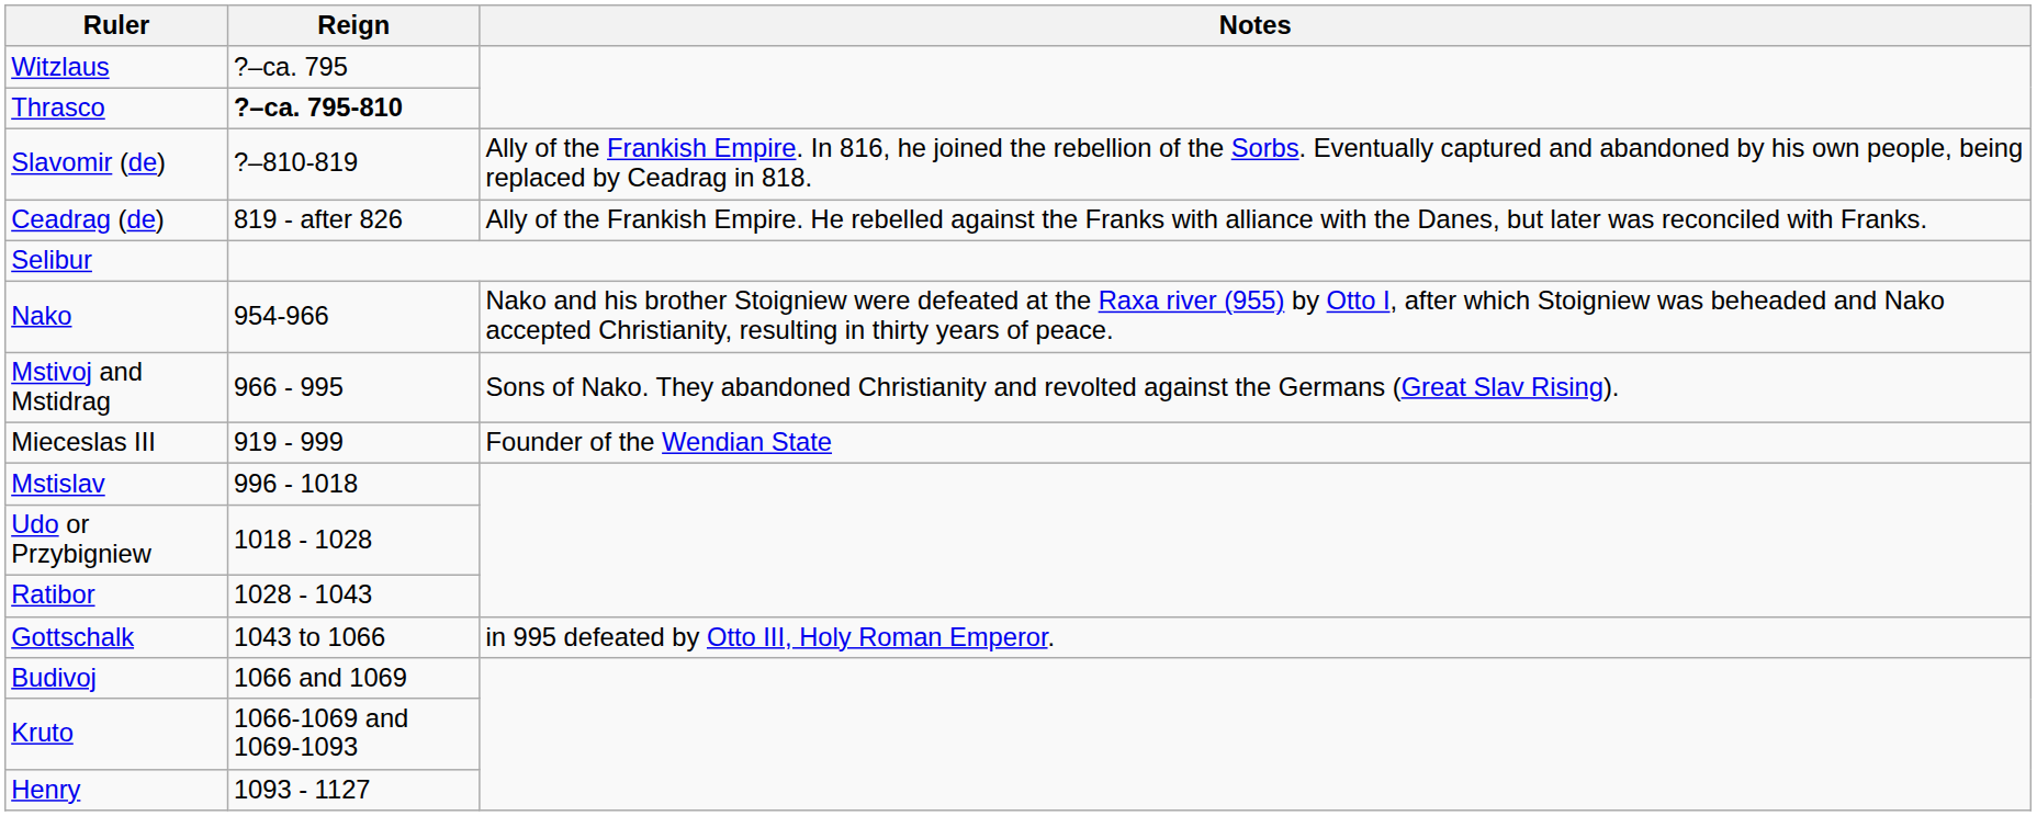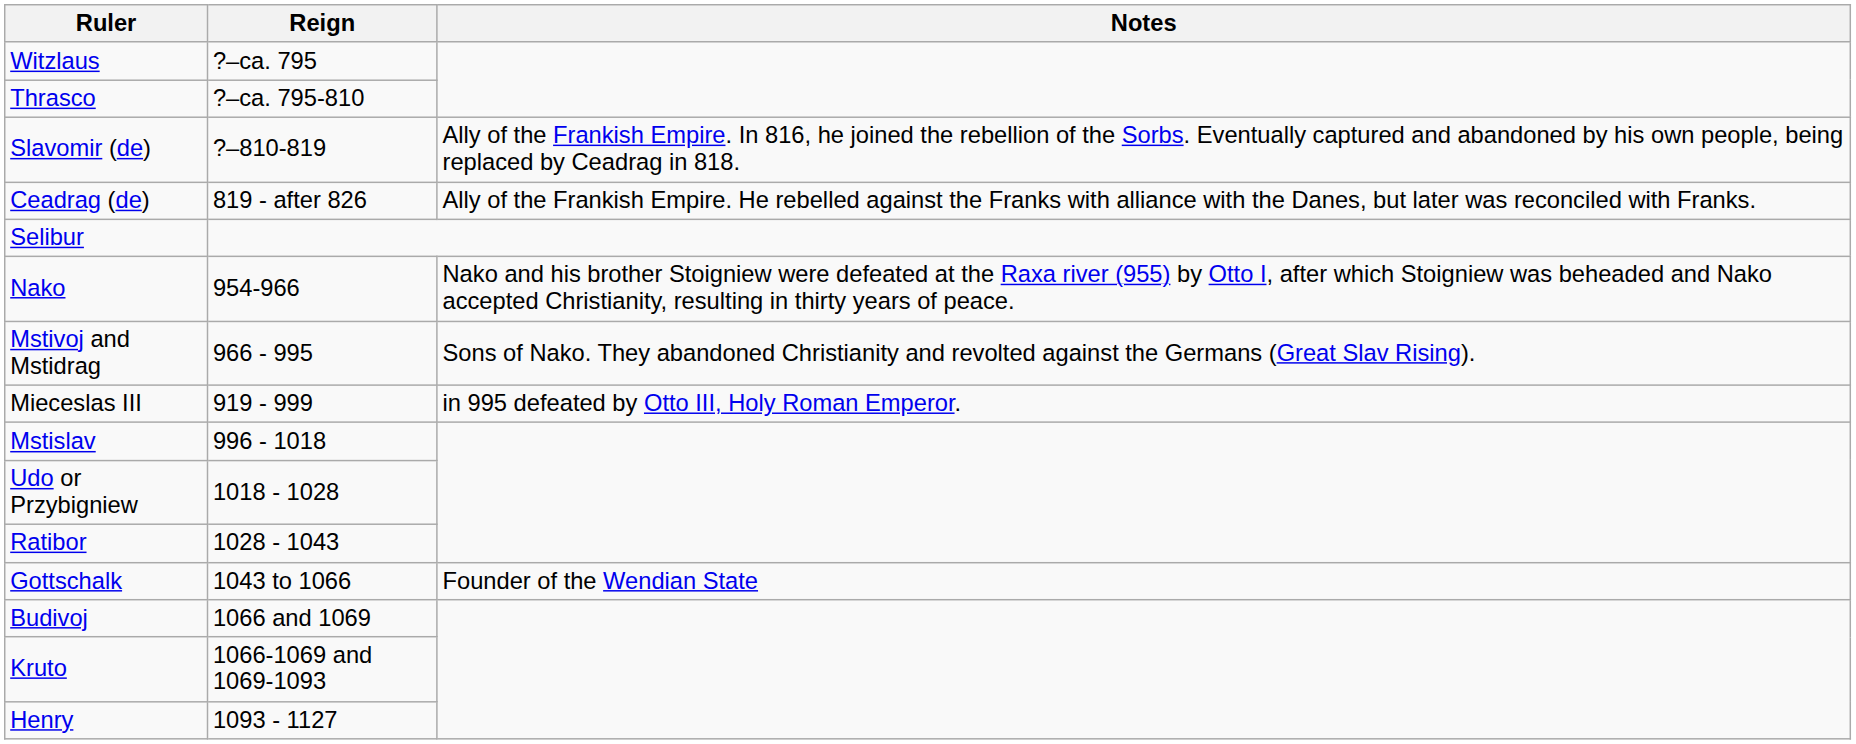Thrasco | Reign: bold -> normal
Mieceslas III | Notes: Founder of the Wendian State -> in 995 defeated by Otto III, Holy Roman Emperor.
Gottschalk | Notes: in 995 defeated by Otto III, Holy Roman Emperor. -> Founder of the Wendian State
